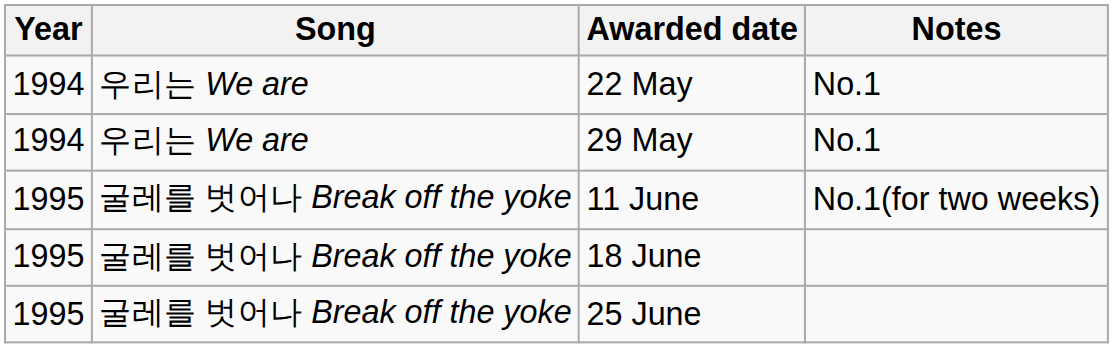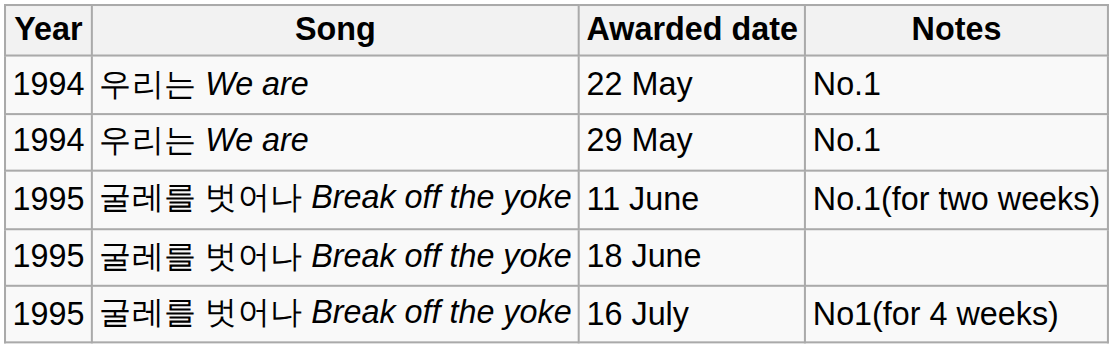- row: 1995 | 굴레를 벗어나 Break off the yoke | 25 June
+ row: 1995 | 굴레를 벗어나 Break off the yoke | 16 July | No1(for 4 weeks)
